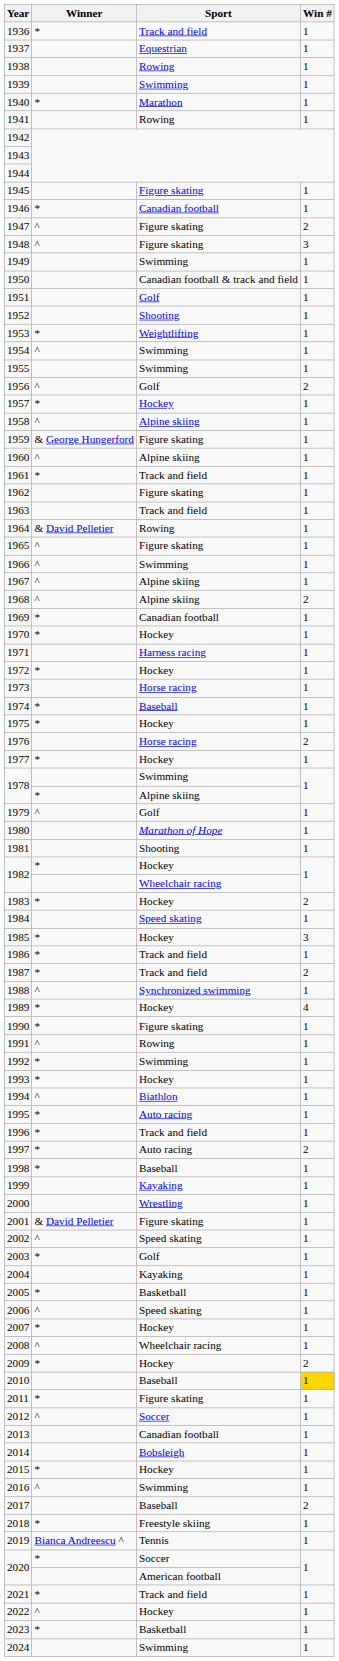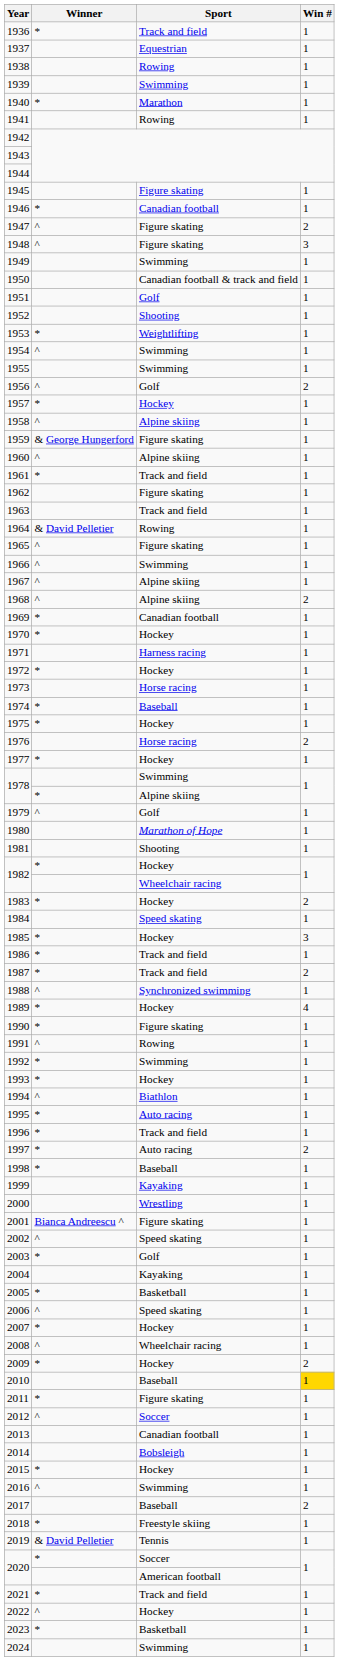2001 | Winner: & David Pelletier -> Bianca Andreescu ^
2019 | Winner: Bianca Andreescu ^ -> & David Pelletier
